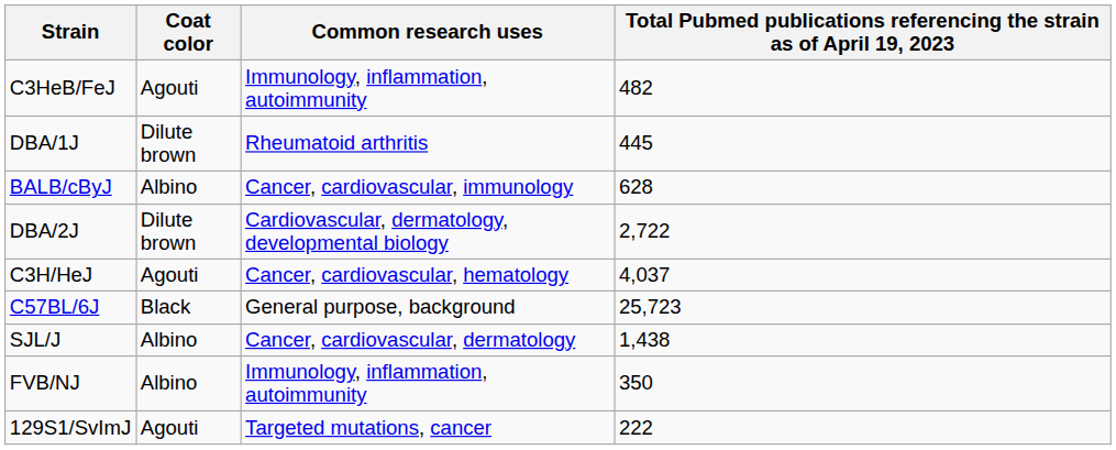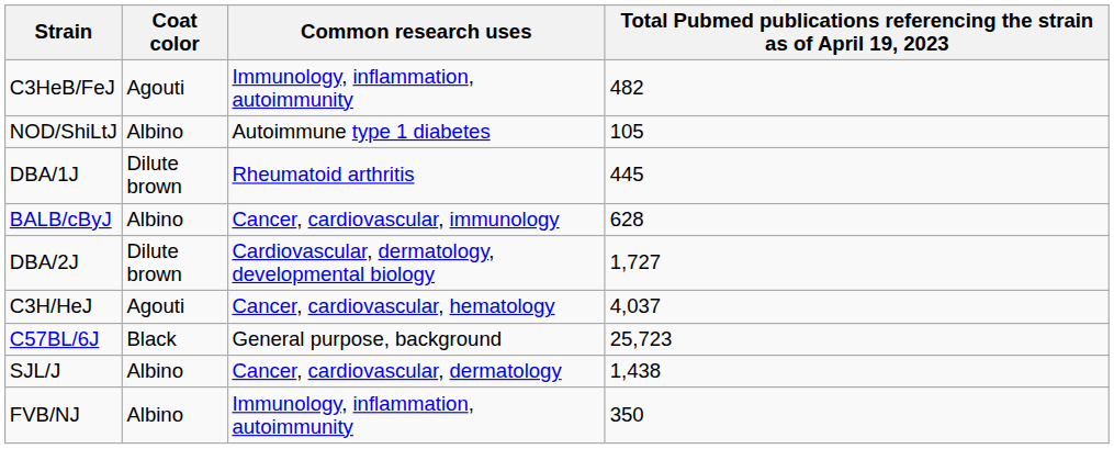+ row: NOD/ShiLtJ | Albino | Autoimmune type 1 diabetes | 105
DBA/2J | column 4: 2,722 -> 1,727
- row: 129S1/SvImJ | Agouti | Targeted mutations, cancer | 222
